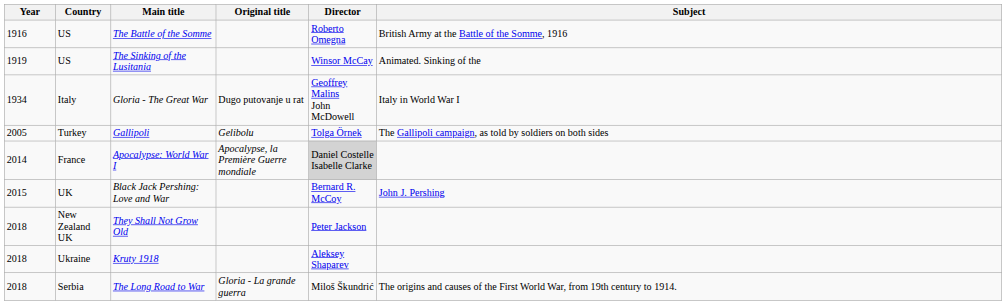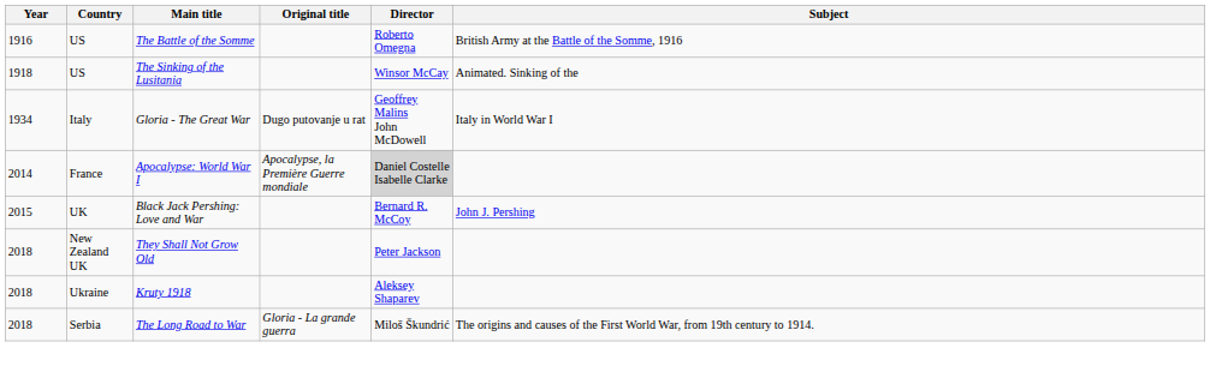The Sinking of the Lusitania | Year: 1919 -> 1918
- row: 2005 | Turkey | Gallipoli | Gelibolu | Tolga Örnek | The Gallipoli campaign, as told by soldiers on both sides
